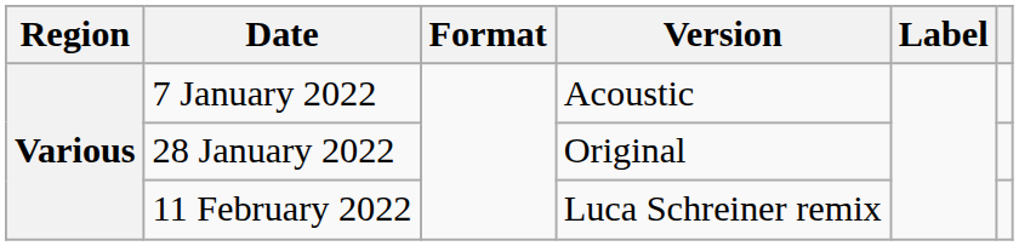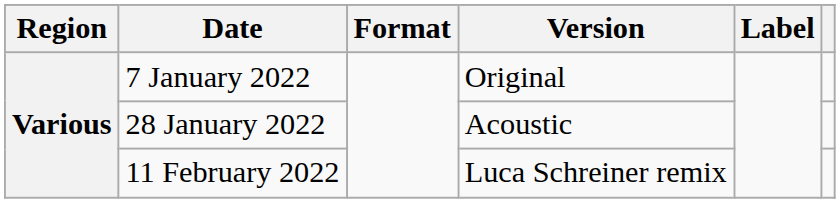7 January 2022 | Version: Acoustic -> Original
28 January 2022 | Version: Original -> Acoustic
